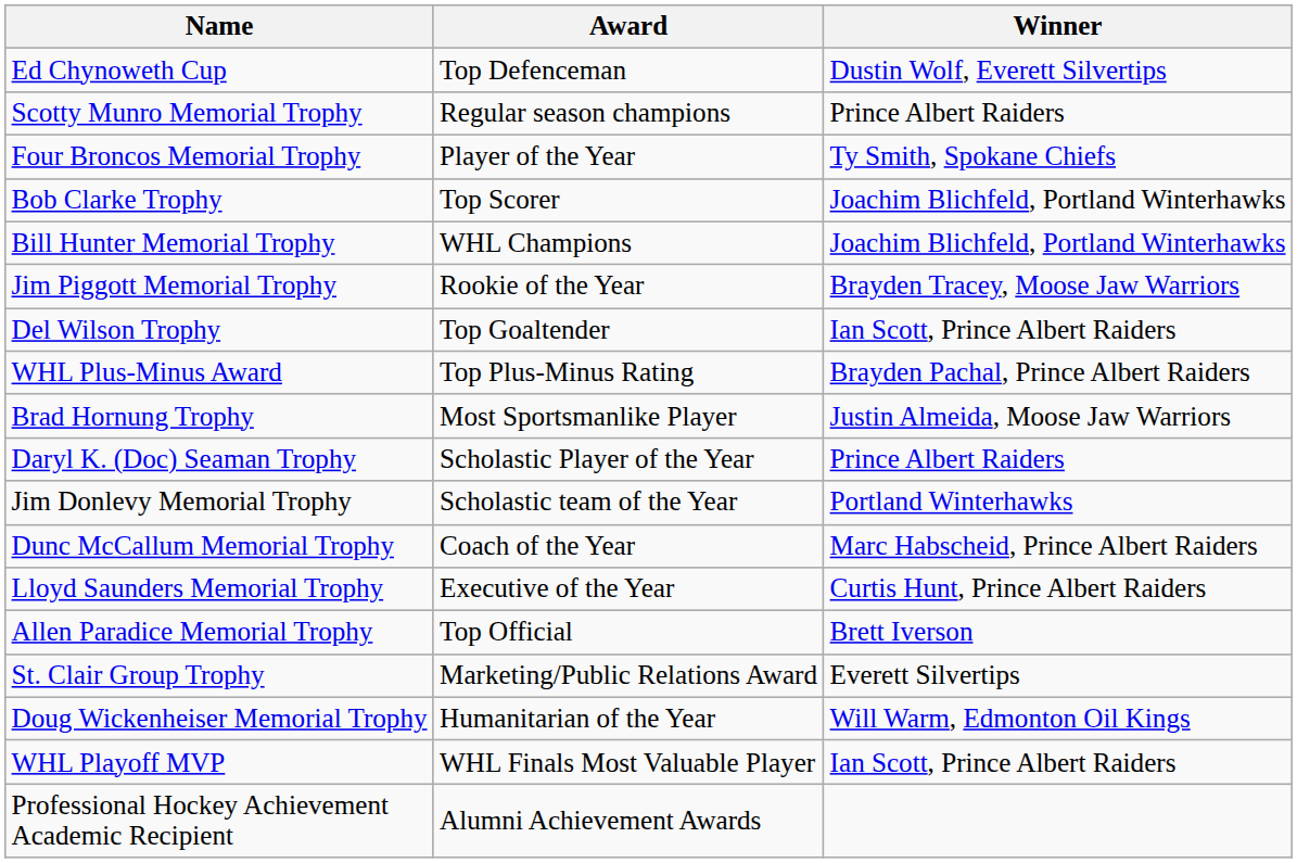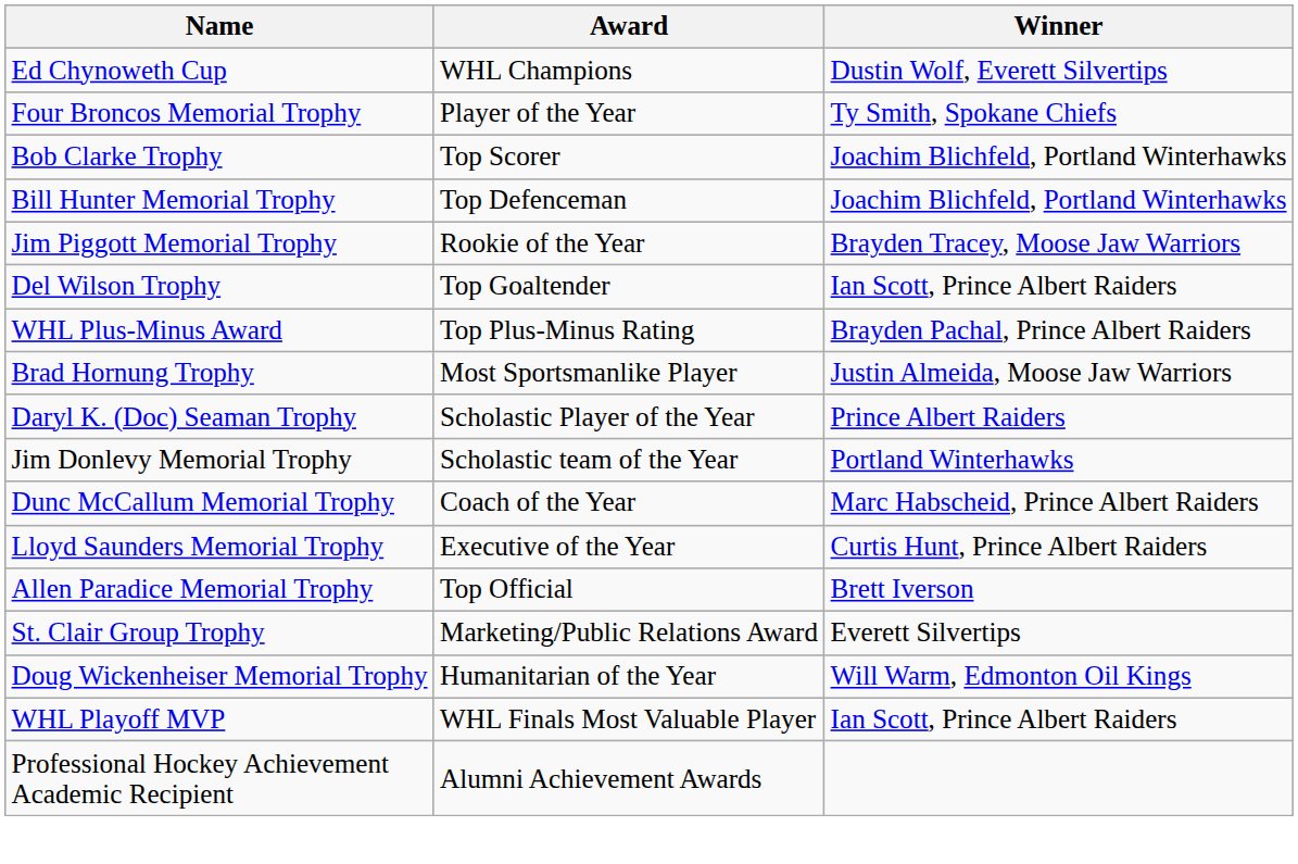Ed Chynoweth Cup | Award: Top Defenceman -> WHL Champions
- row: Scotty Munro Memorial Trophy | Regular season champions | Prince Albert Raiders
Bill Hunter Memorial Trophy | Award: WHL Champions -> Top Defenceman
